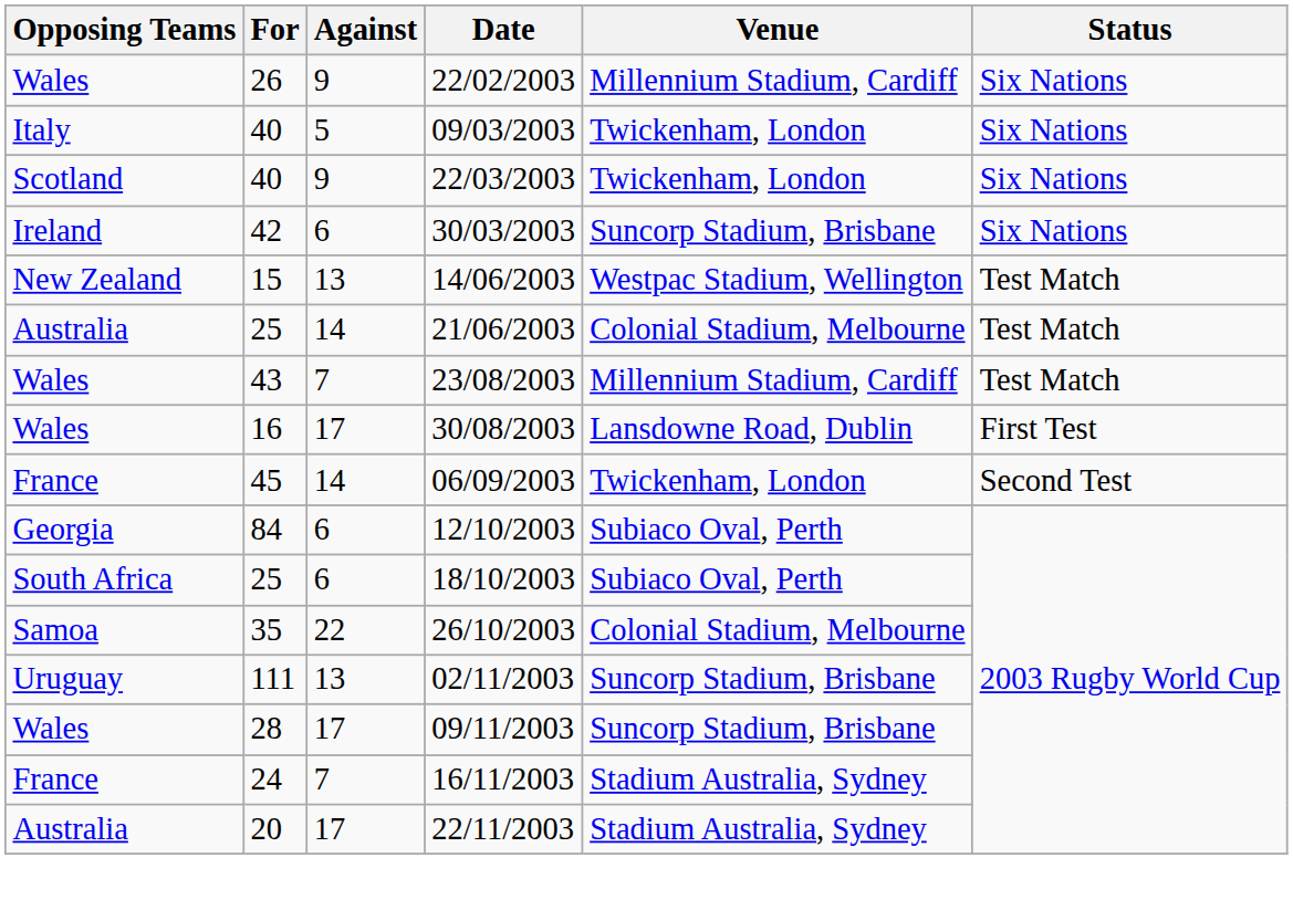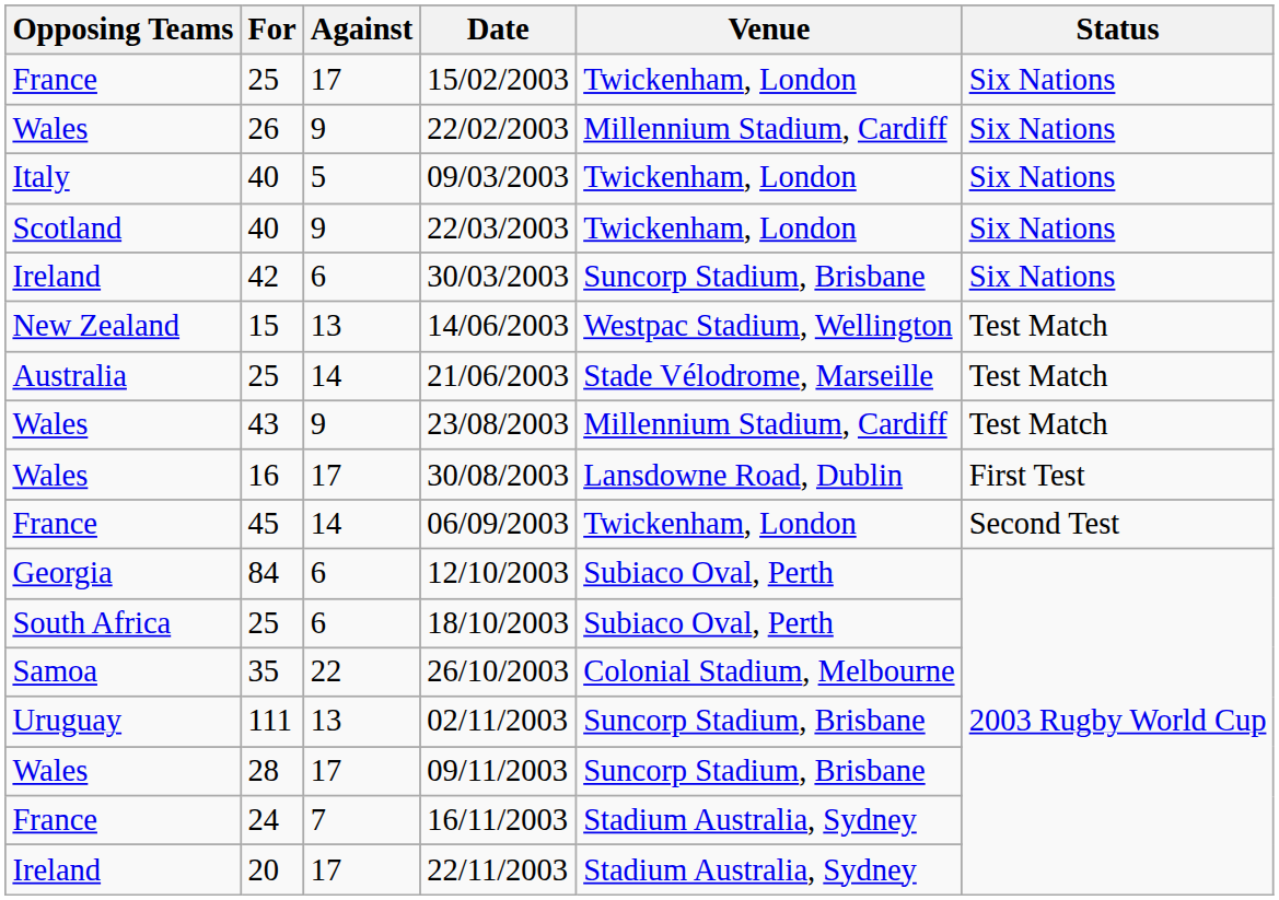+ row: France | 25 | 17 | 15/02/2003 | Twickenham, London | Six Nations
21/06/2003 | Venue: Colonial Stadium, Melbourne -> Stade Vélodrome, Marseille
23/08/2003 | Against: 7 -> 9
22/11/2003 | Opposing Teams: Australia -> Ireland
